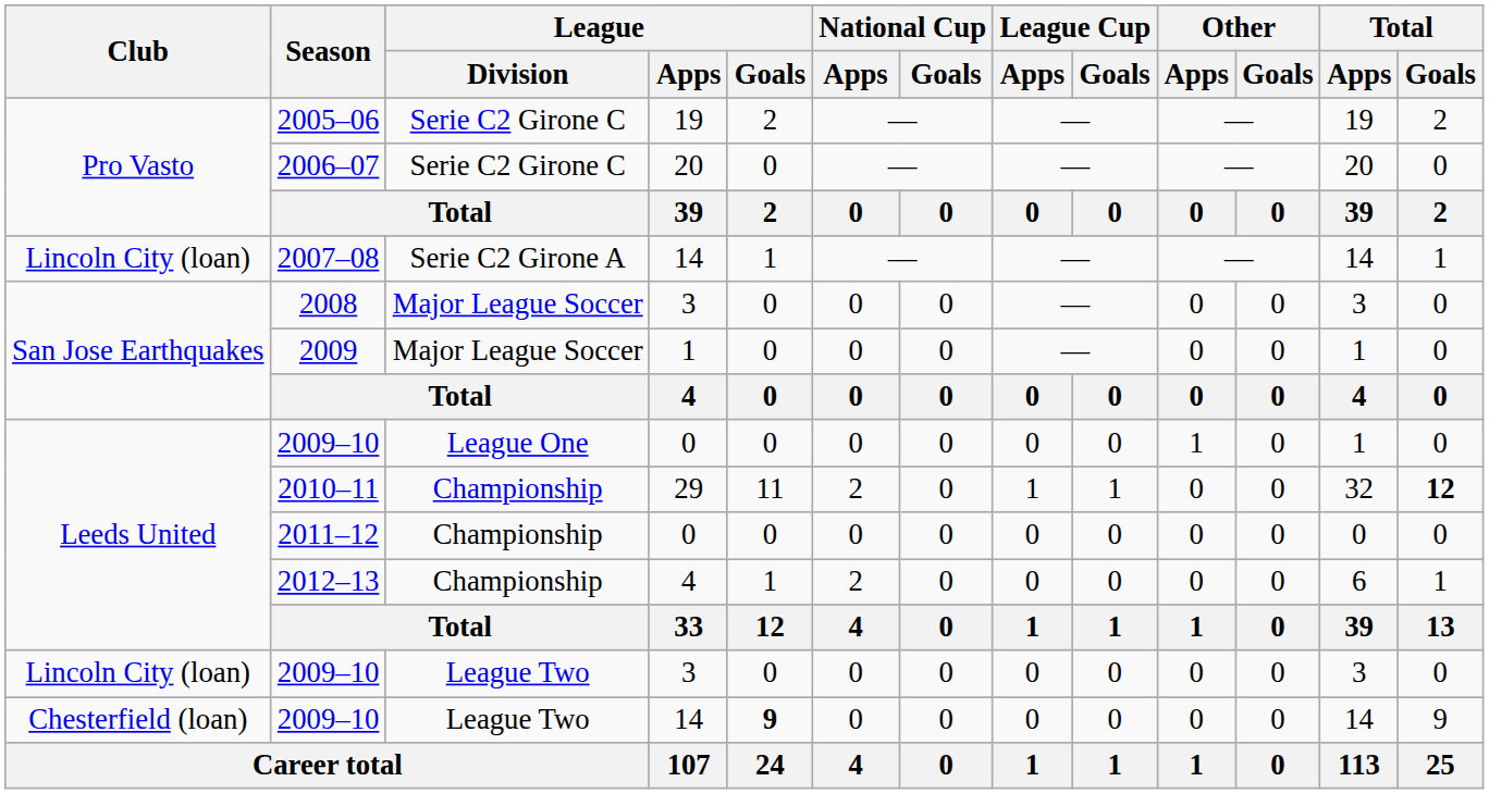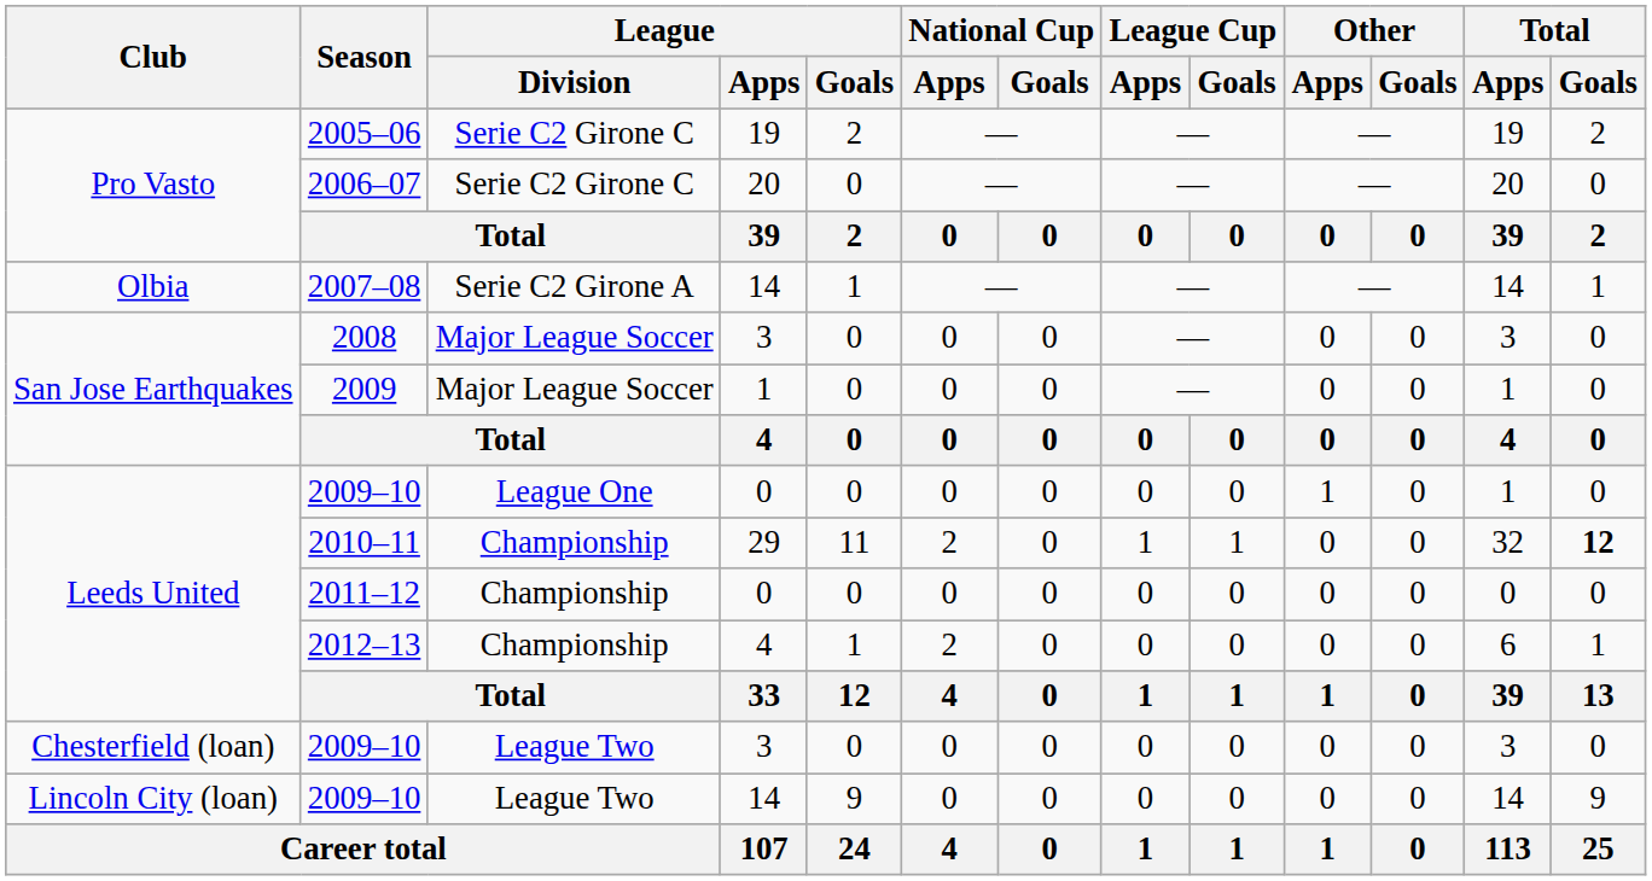2007–08 | Club: Lincoln City (loan) -> Olbia
2009–10 / 3 | Club: Lincoln City (loan) -> Chesterfield (loan)
2009–10 / 14 | Club: Chesterfield (loan) -> Lincoln City (loan)
2009–10 / 14 | League / Goals: bold -> normal
